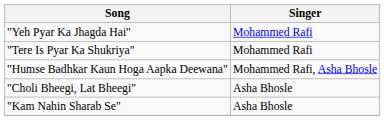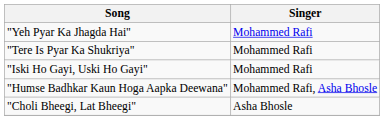+ row: "Iski Ho Gayi, Uski Ho Gayi" | Mohammed Rafi
- row: "Kam Nahin Sharab Se" | Asha Bhosle
